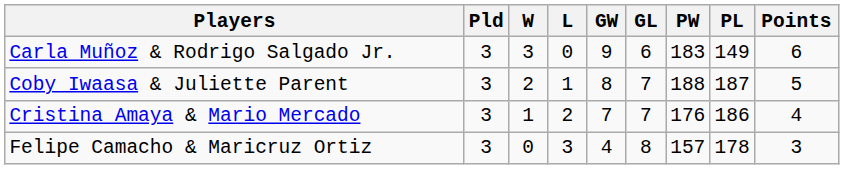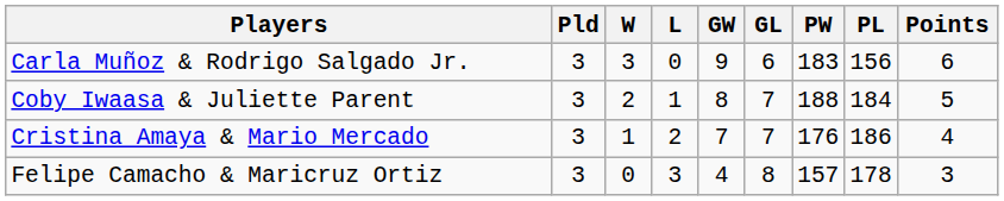Carla Muñoz & Rodrigo Salgado Jr. | PL: 149 -> 156
Coby Iwaasa & Juliette Parent | PL: 187 -> 184
